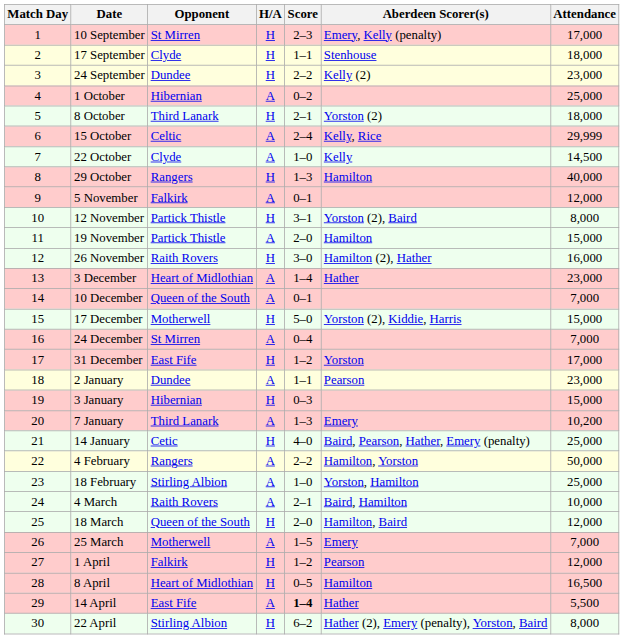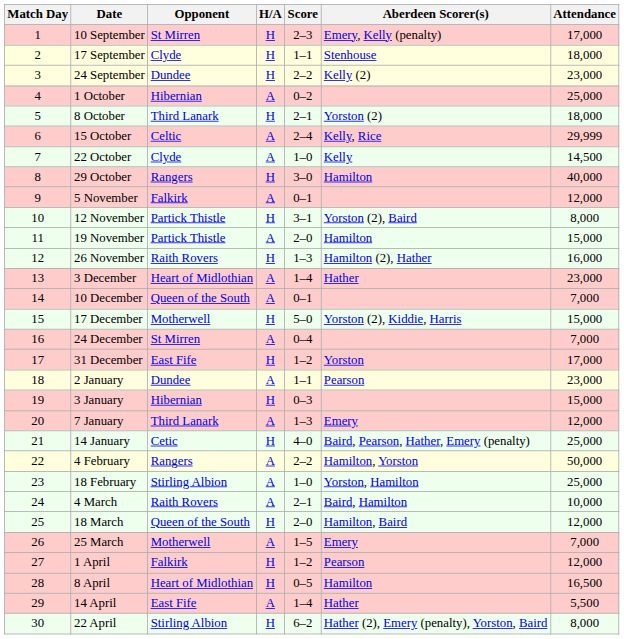29 October | Score: 1–3 -> 3–0
26 November | Score: 3–0 -> 1–3
7 January | Attendance: 10,200 -> 12,000
14 April | Score: bold -> normal
